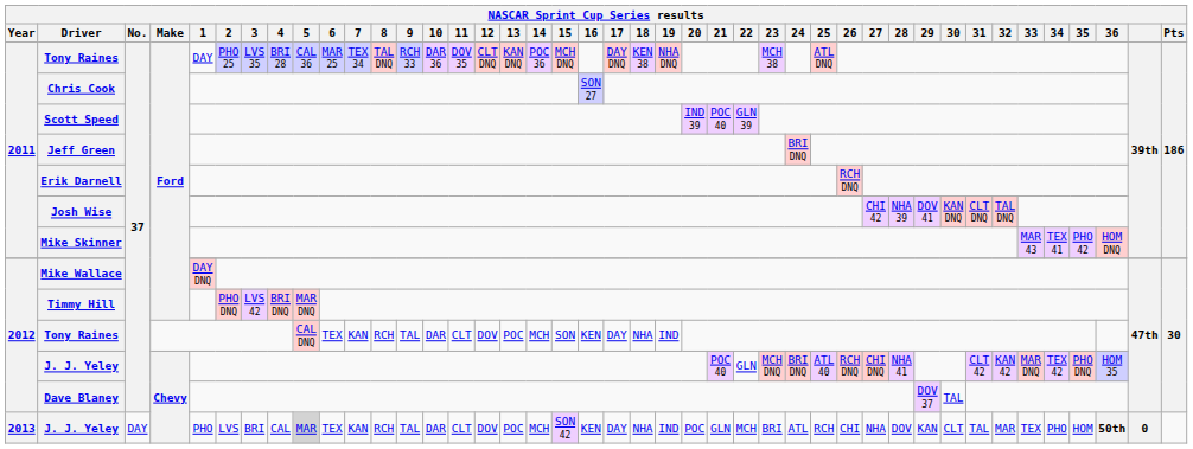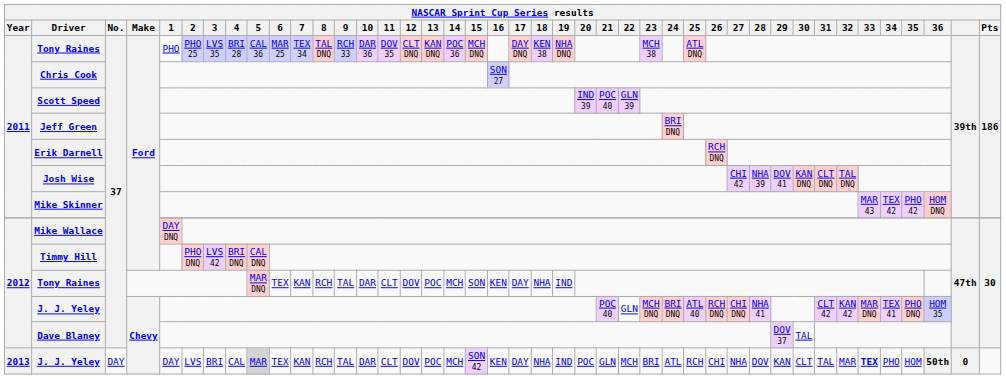2011 / Tony Raines | 1: DAY -> PHO
Mike Skinner | 34: TEX 41 -> TEX 42
Timmy Hill | 5: MAR DNQ -> CAL DNQ
2012 / Tony Raines | 5: CAL DNQ -> MAR DNQ
2012 / J. J. Yeley | 34: TEX 42 -> TEX 41
2013 / J. J. Yeley | 1: PHO -> DAY
2013 / J. J. Yeley | 33: normal -> bold
